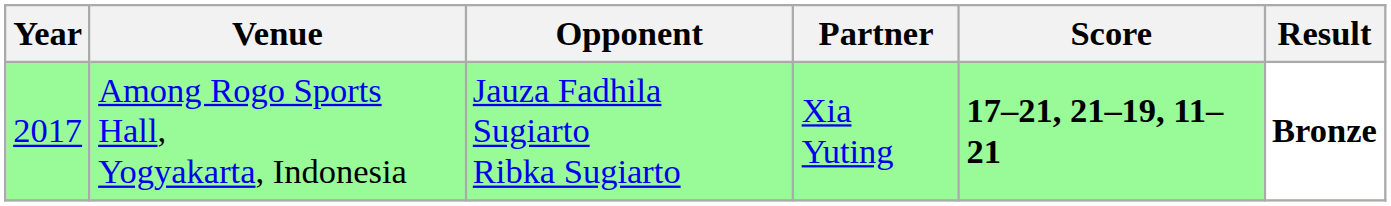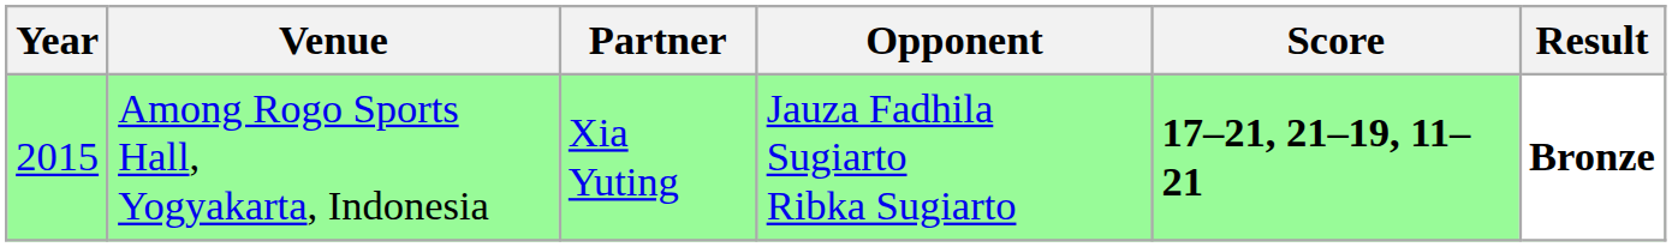columns swapped: Partner <-> Opponent
Among Rogo Sports Hall, Yogyakarta, Indonesia | Year: 2017 -> 2015
